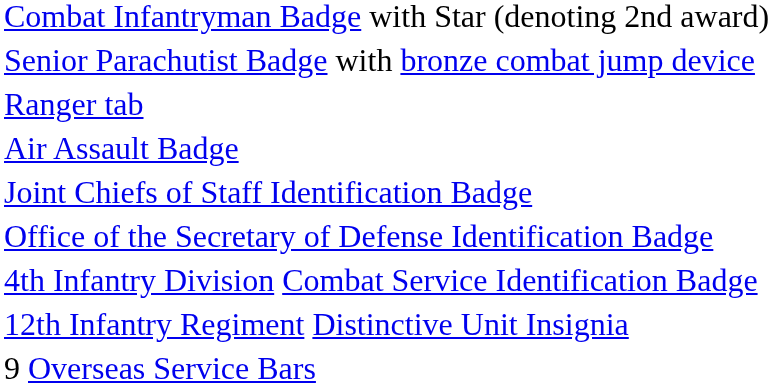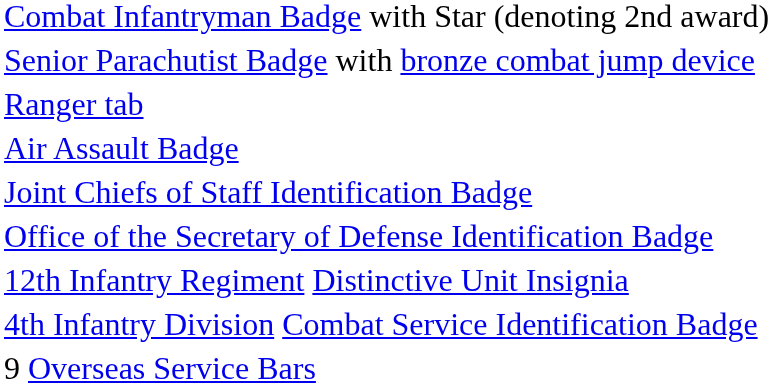rows swapped: 4th Infantry Division Combat Service Identification Badge <-> 12th Infantry Regiment Distinctive Unit Insignia
